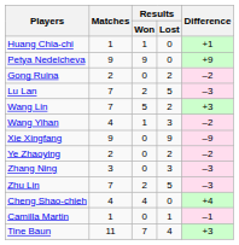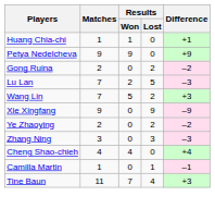- row: Wang Yihan | 4 | 1 | 3 | –2
- row: Zhu Lin | 7 | 2 | 5 | –3
